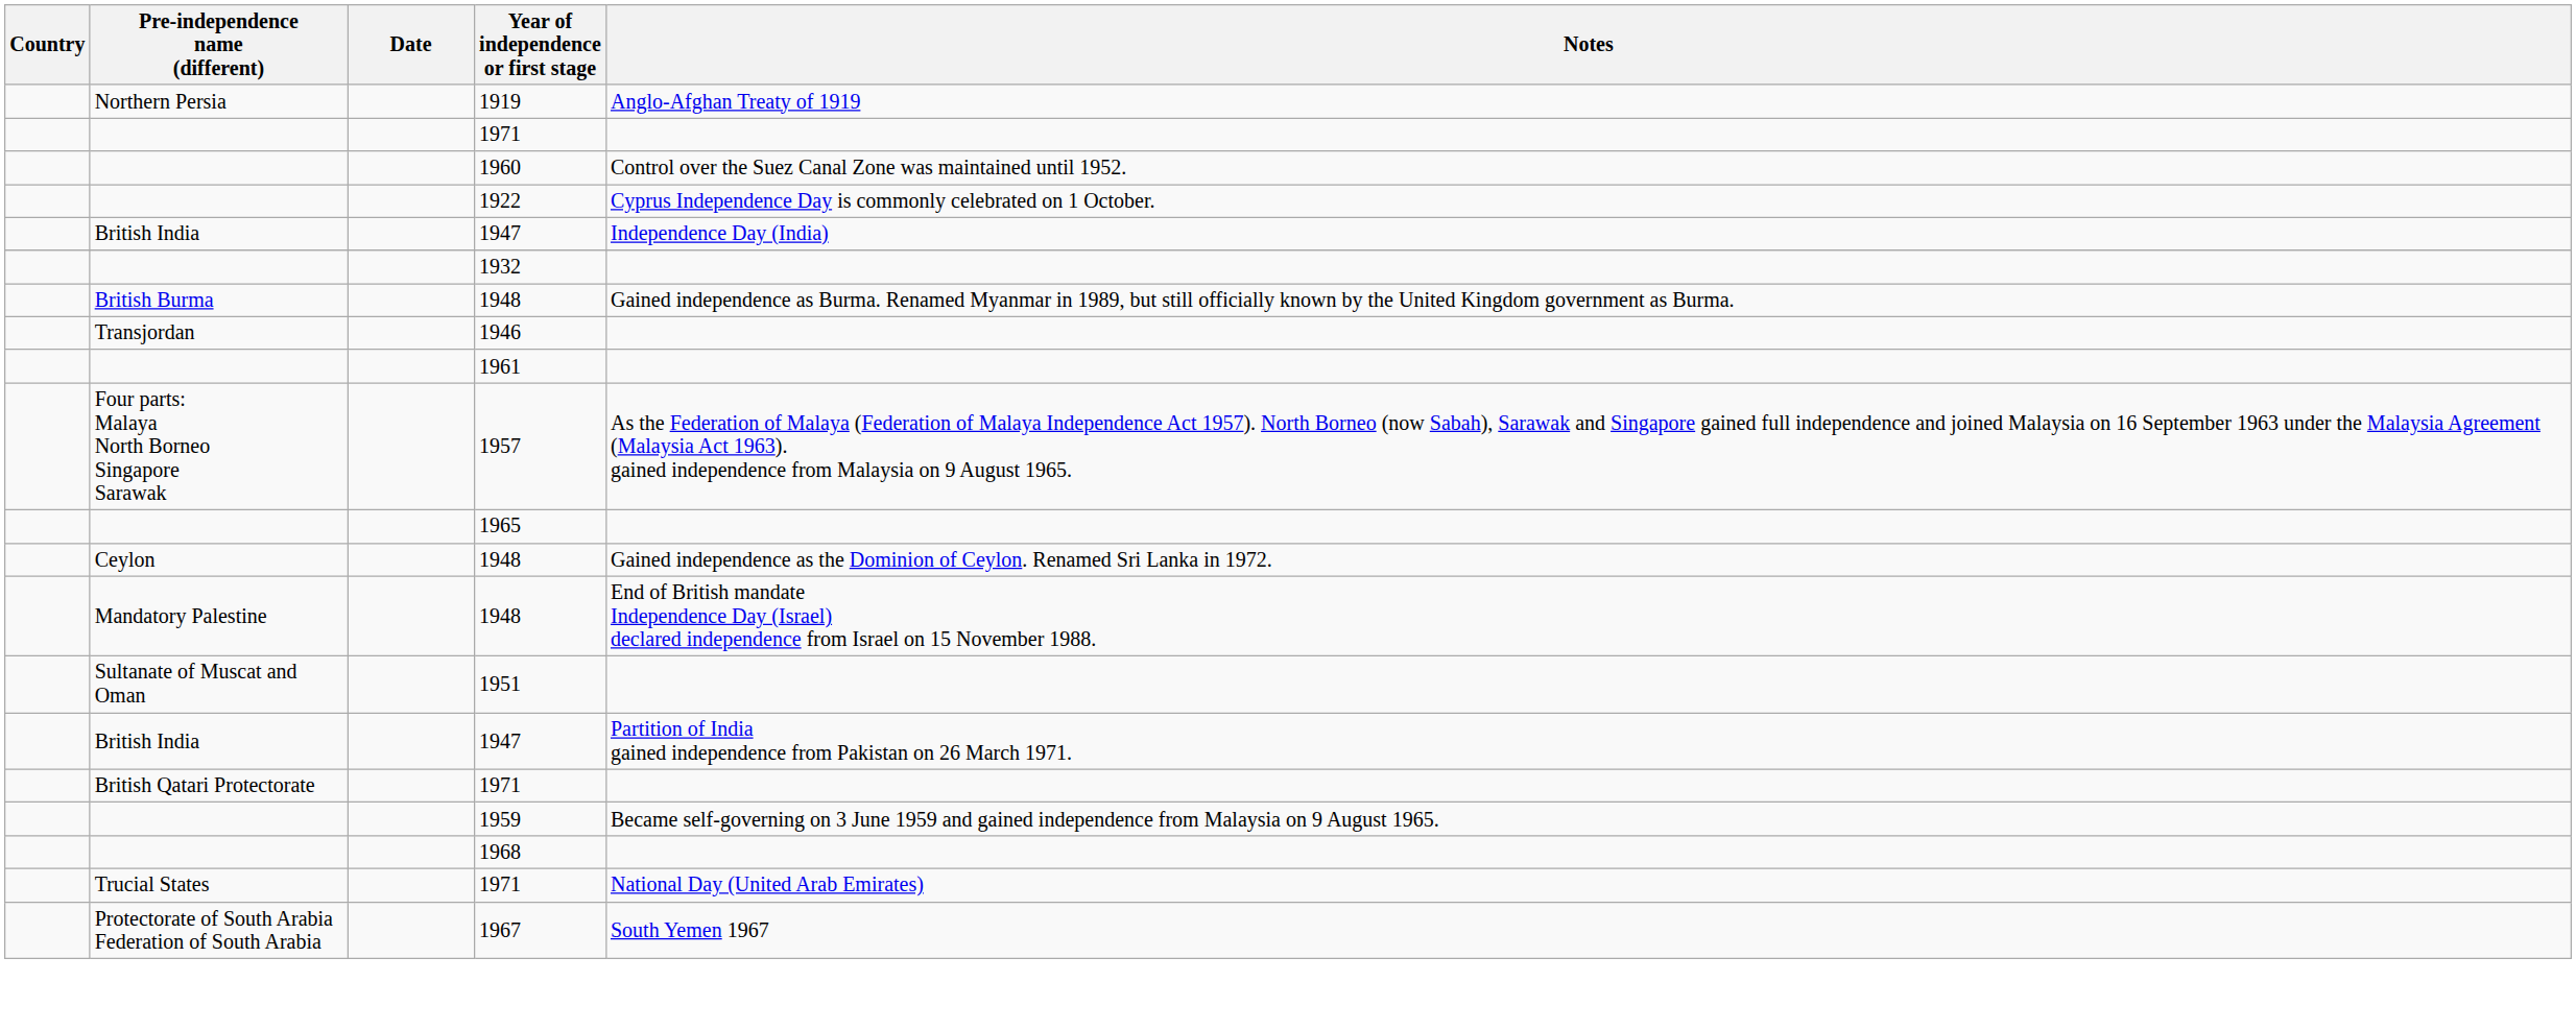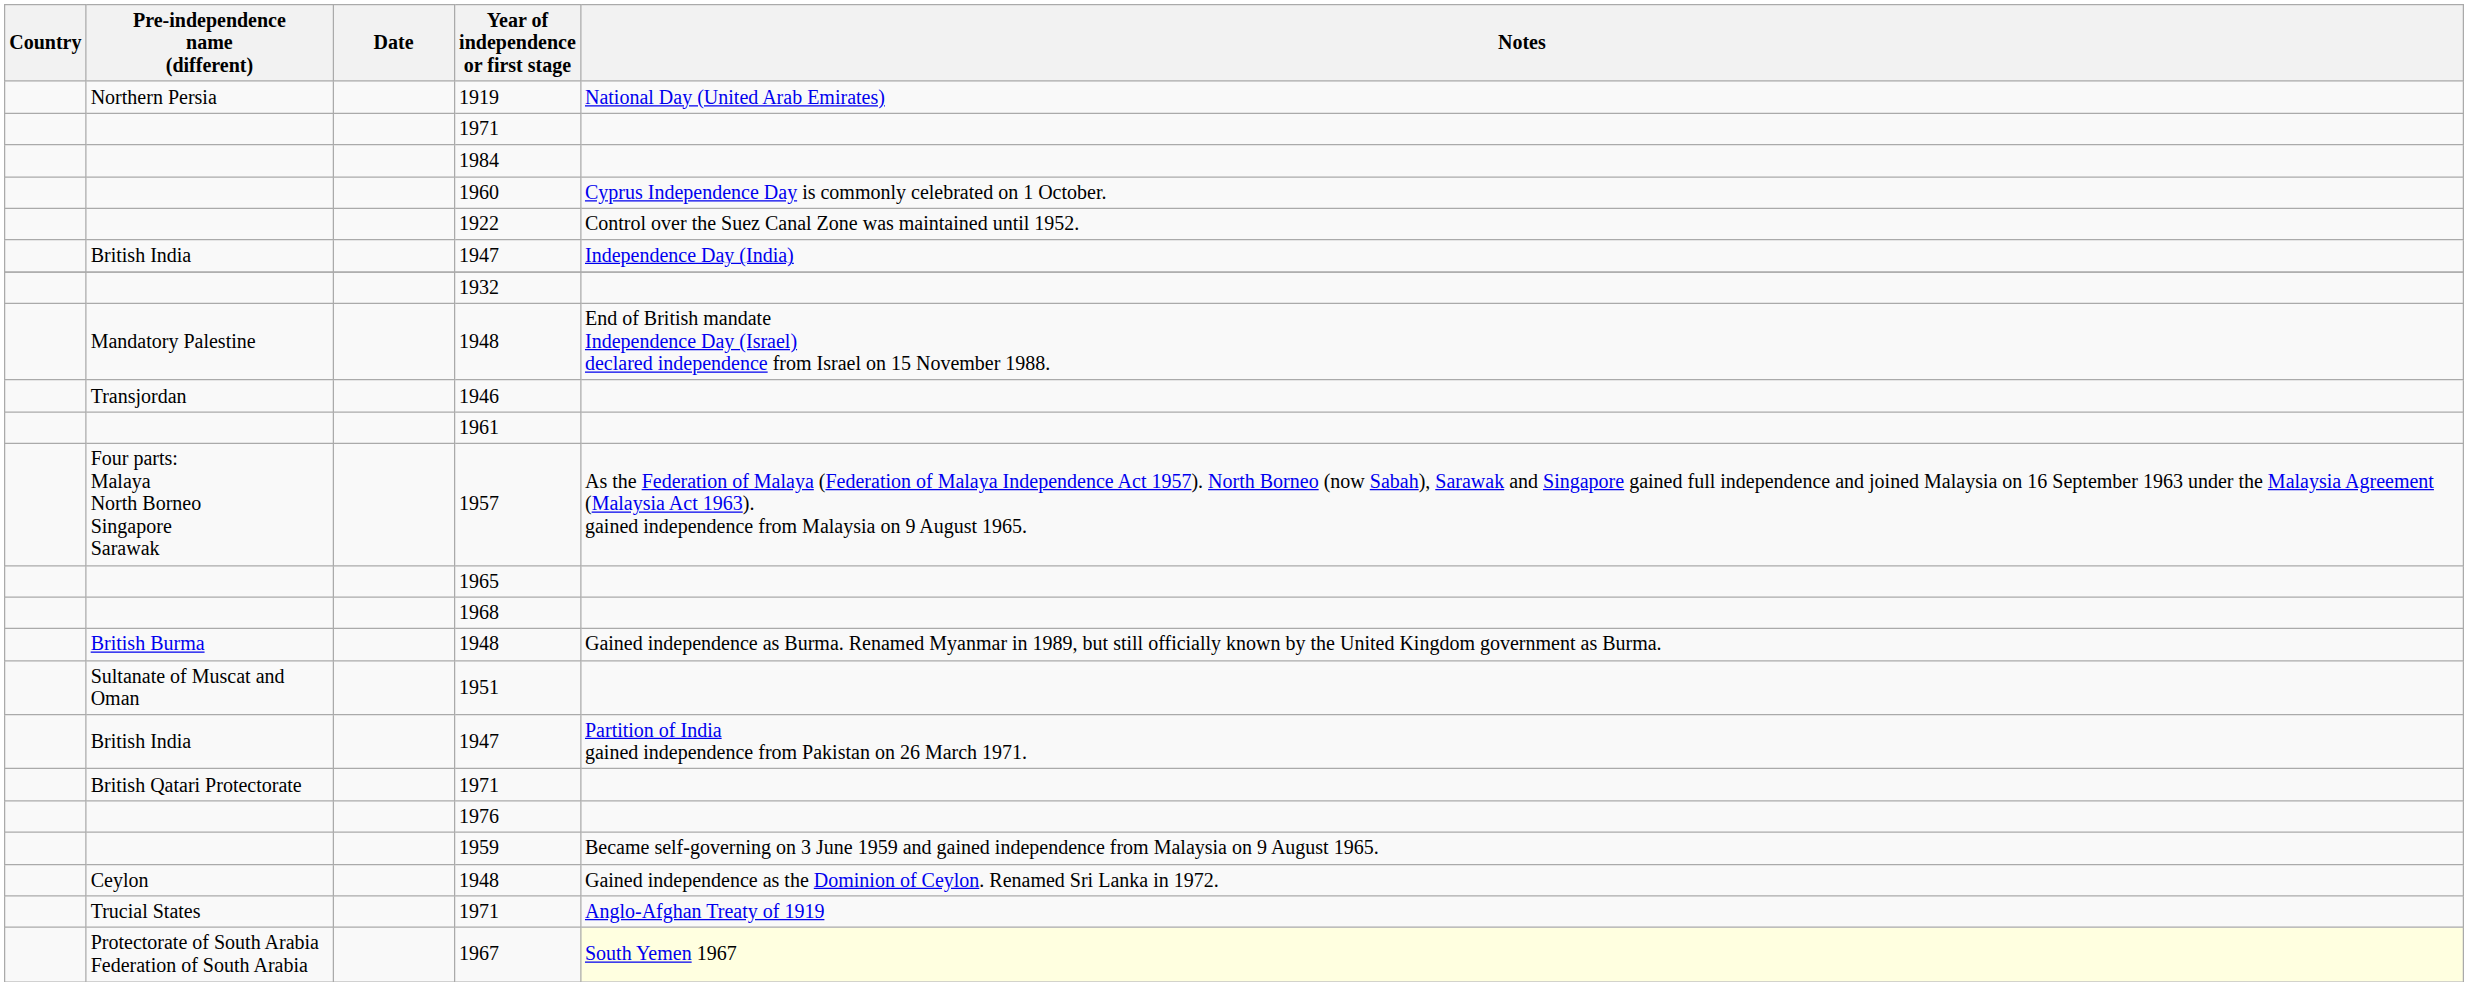1919 | Notes: Anglo-Afghan Treaty of 1919 -> National Day (United Arab Emirates)
+ row: 1984
1960 | Notes: Control over the Suez Canal Zone was maintained until 1952. -> Cyprus Independence Day is commonly celebrated on 1 October.
1922 | Notes: Cyprus Independence Day is commonly celebrated on 1 October. -> Control over the Suez Canal Zone was maintained until 1952.
rows swapped: Mandatory Palestine / 1948 <-> British Burma / 1948
rows swapped: 1968 <-> Ceylon / 1948
+ row: 1976
Trucial States / 1971 | Notes: National Day (United Arab Emirates) -> Anglo-Afghan Treaty of 1919
1967 | Notes: no background -> lightyellow background
